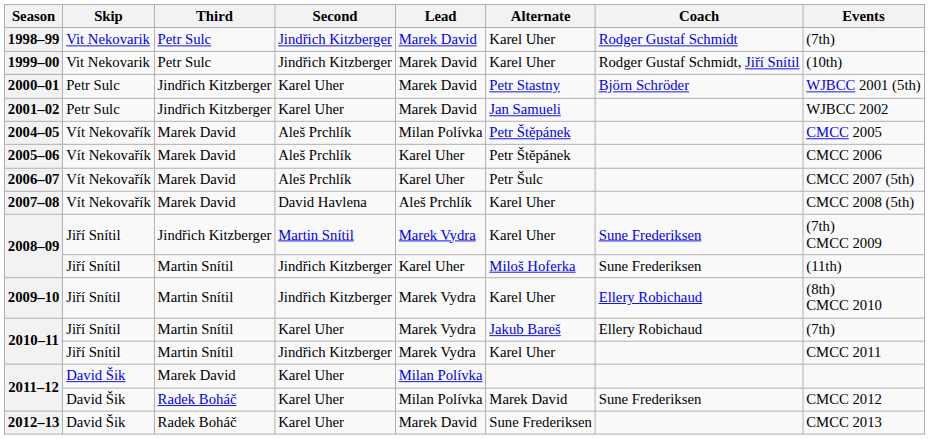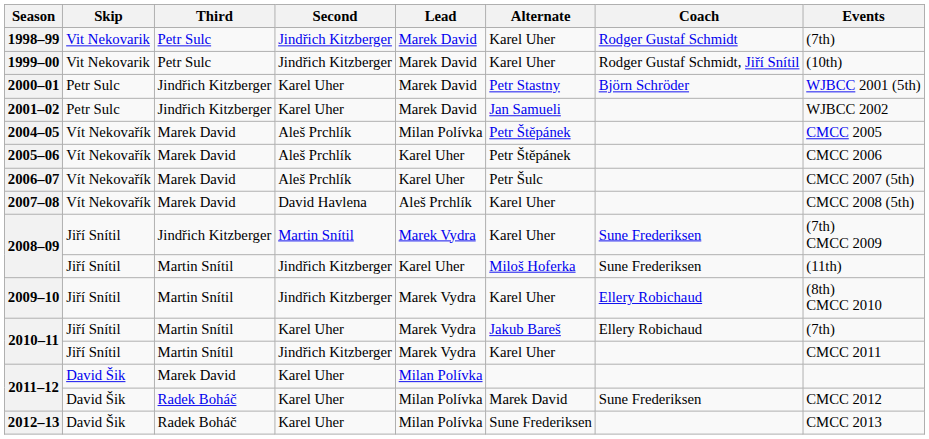2012–13 | Lead: Marek David -> Milan Polívka
